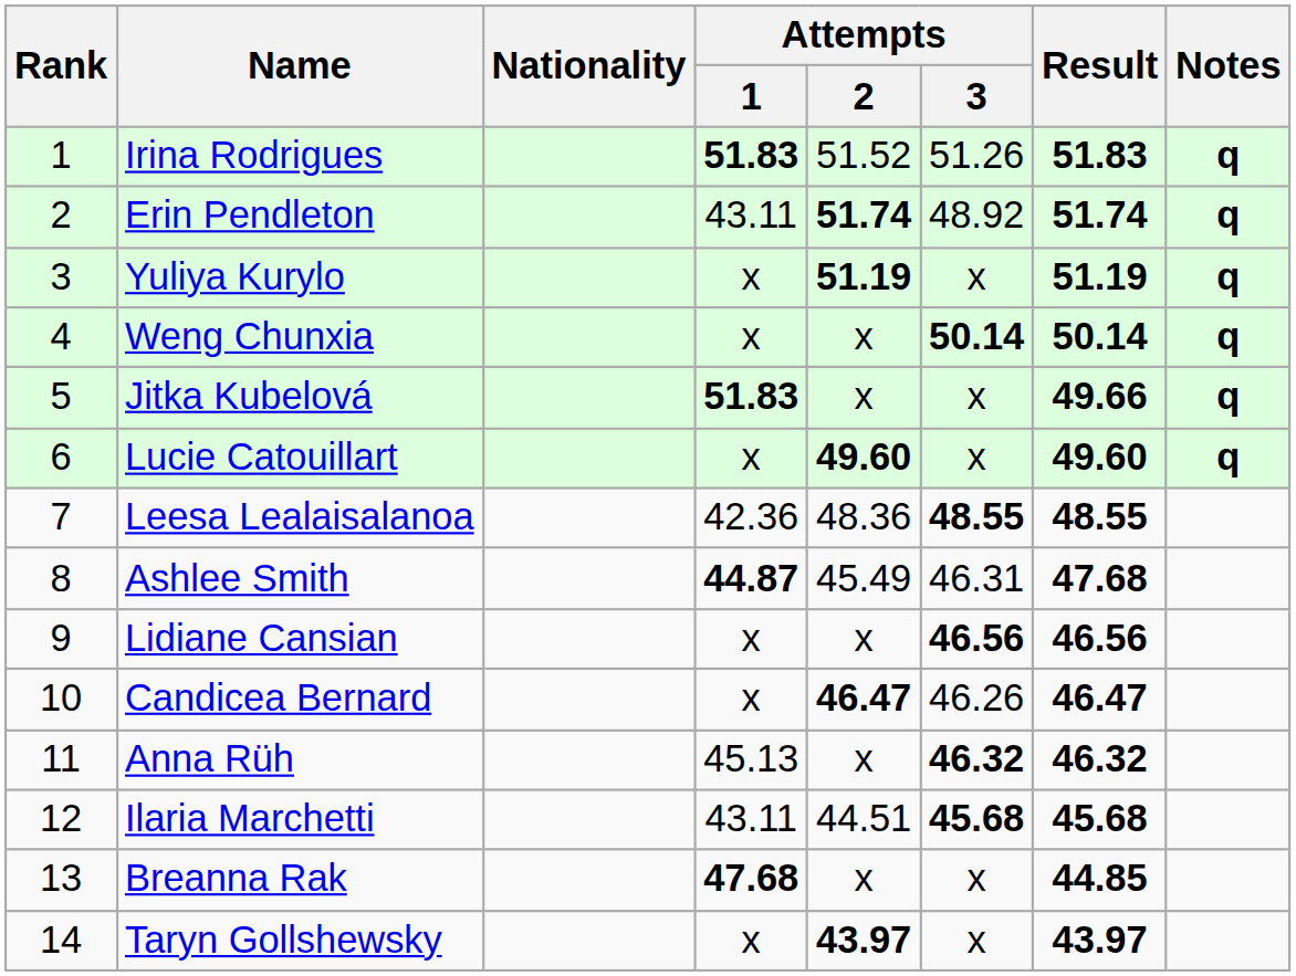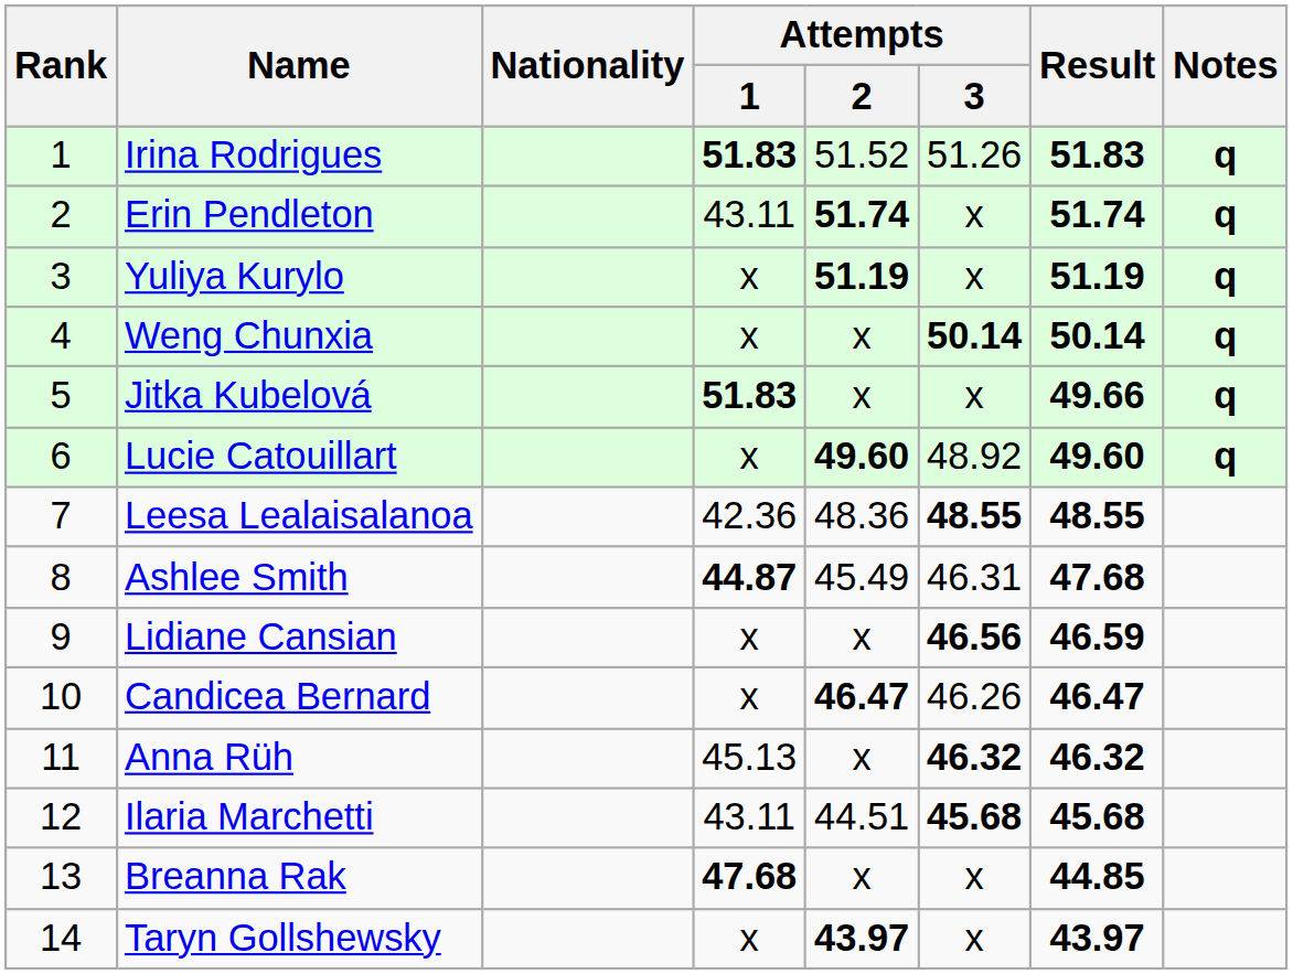Erin Pendleton | Attempts / 3: 48.92 -> x
Lucie Catouillart | Attempts / 3: x -> 48.92
Lidiane Cansian | Result: 46.56 -> 46.59
